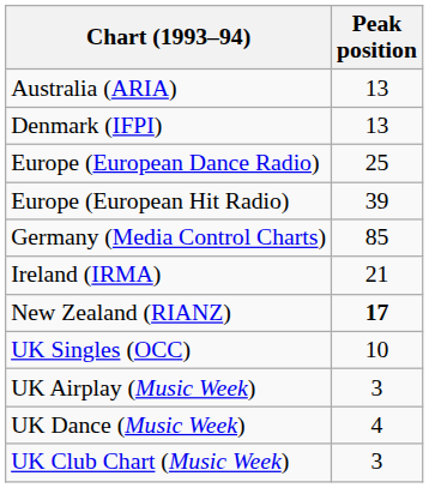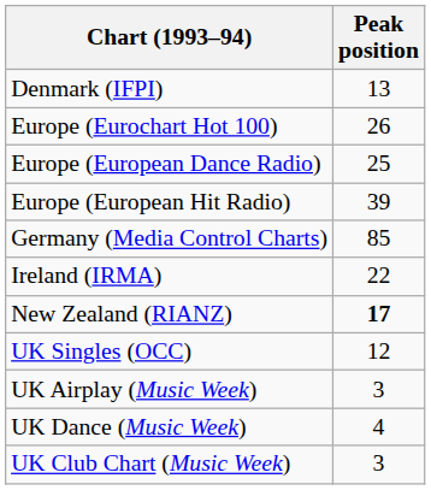- row: Australia (ARIA) | 13
+ row: Europe (Eurochart Hot 100) | 26
Ireland (IRMA) | Peak position: 21 -> 22
UK Singles (OCC) | Peak position: 10 -> 12
